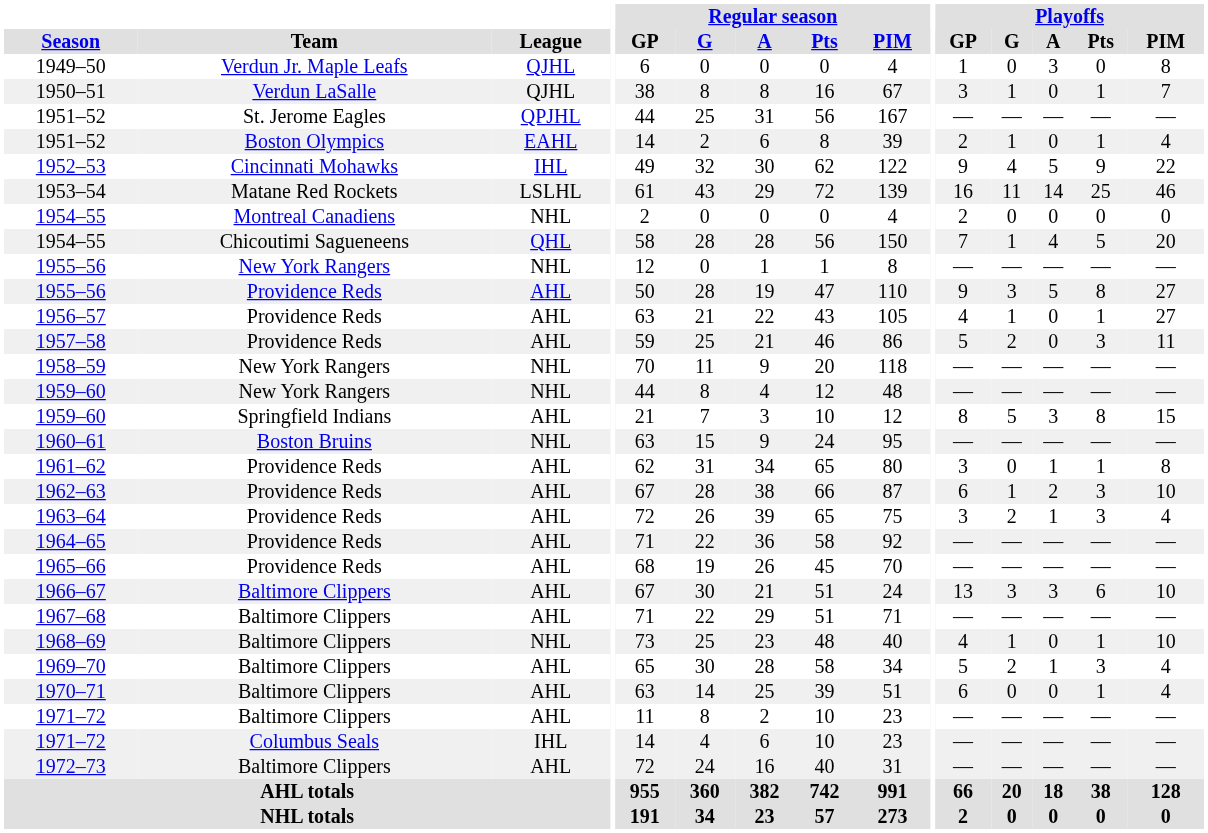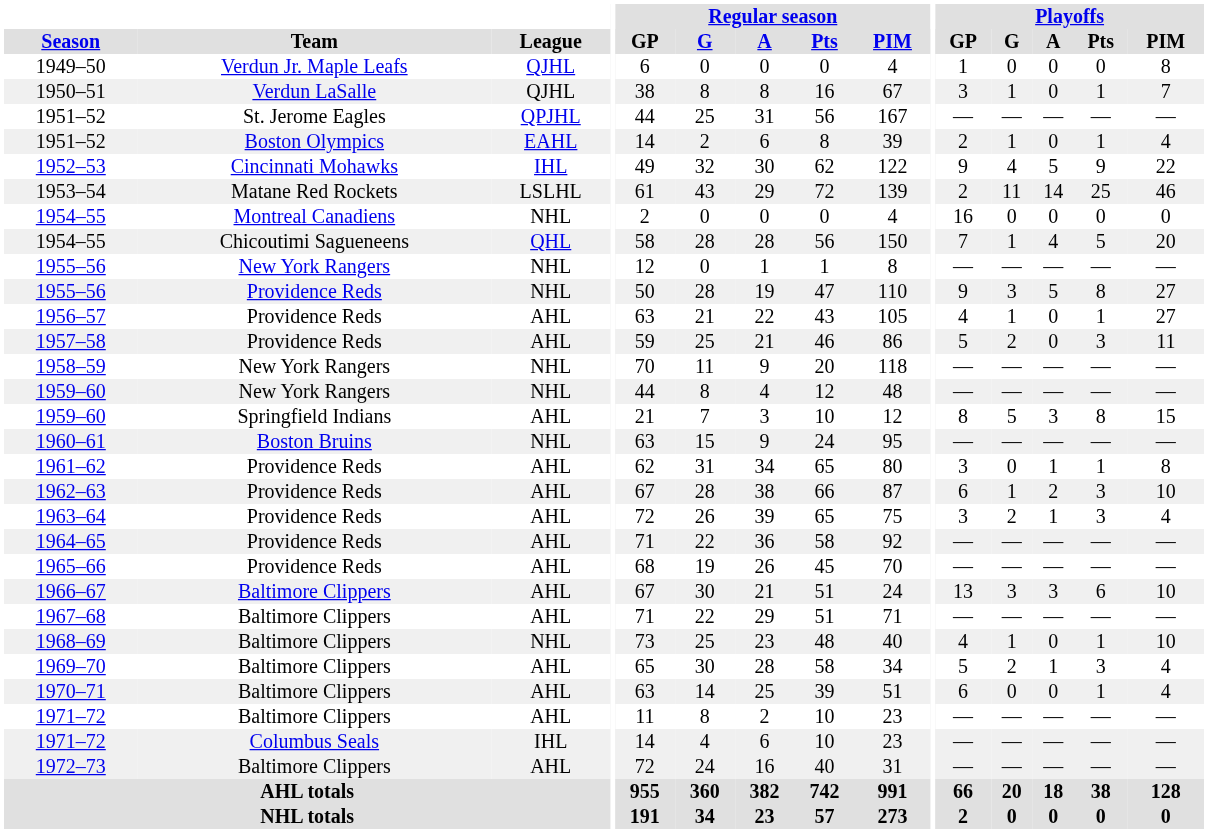1949–50 | Playoffs / A: 3 -> 0
1953–54 | Playoffs / GP: 16 -> 2
1954–55 / Montreal Canadiens | Playoffs / GP: 2 -> 16
1955–56 / Providence Reds | League: AHL -> NHL
